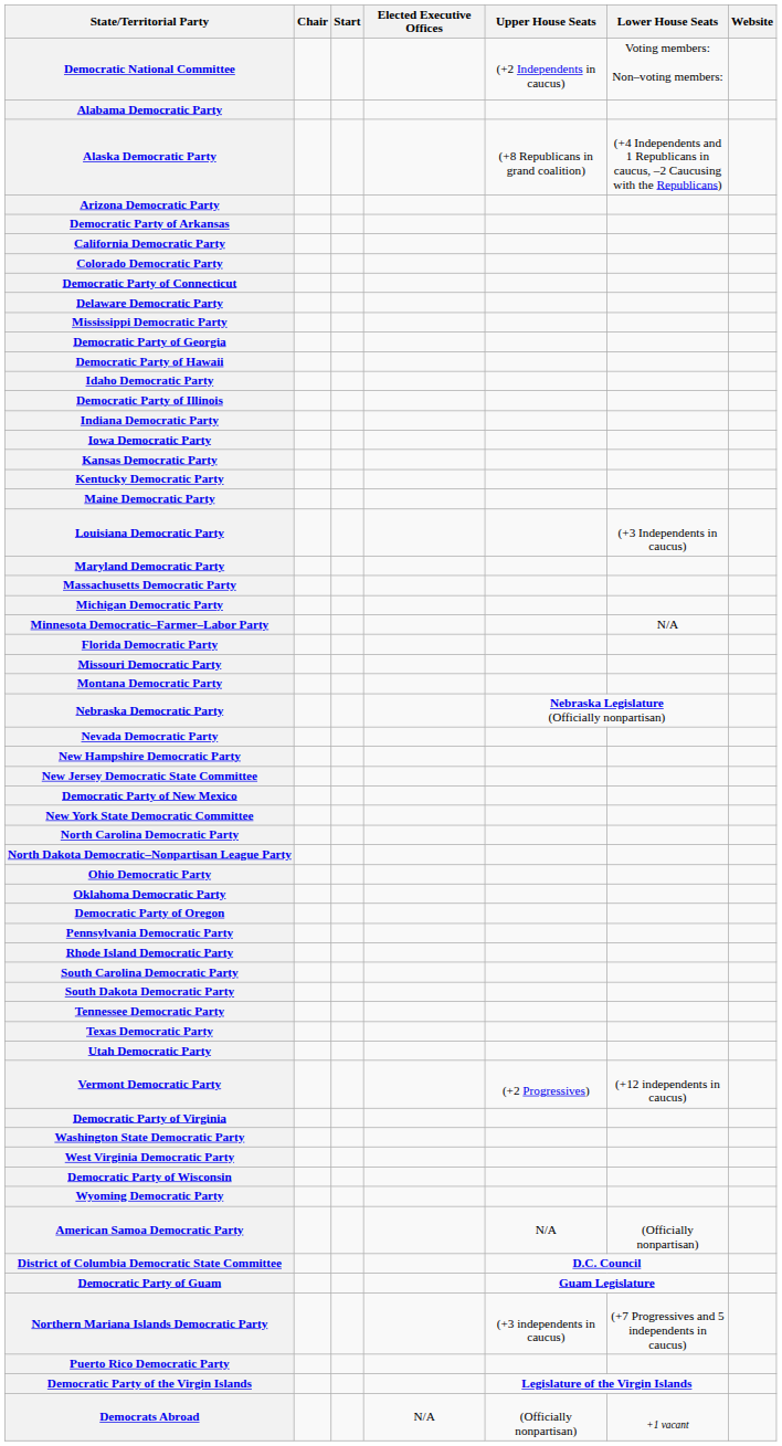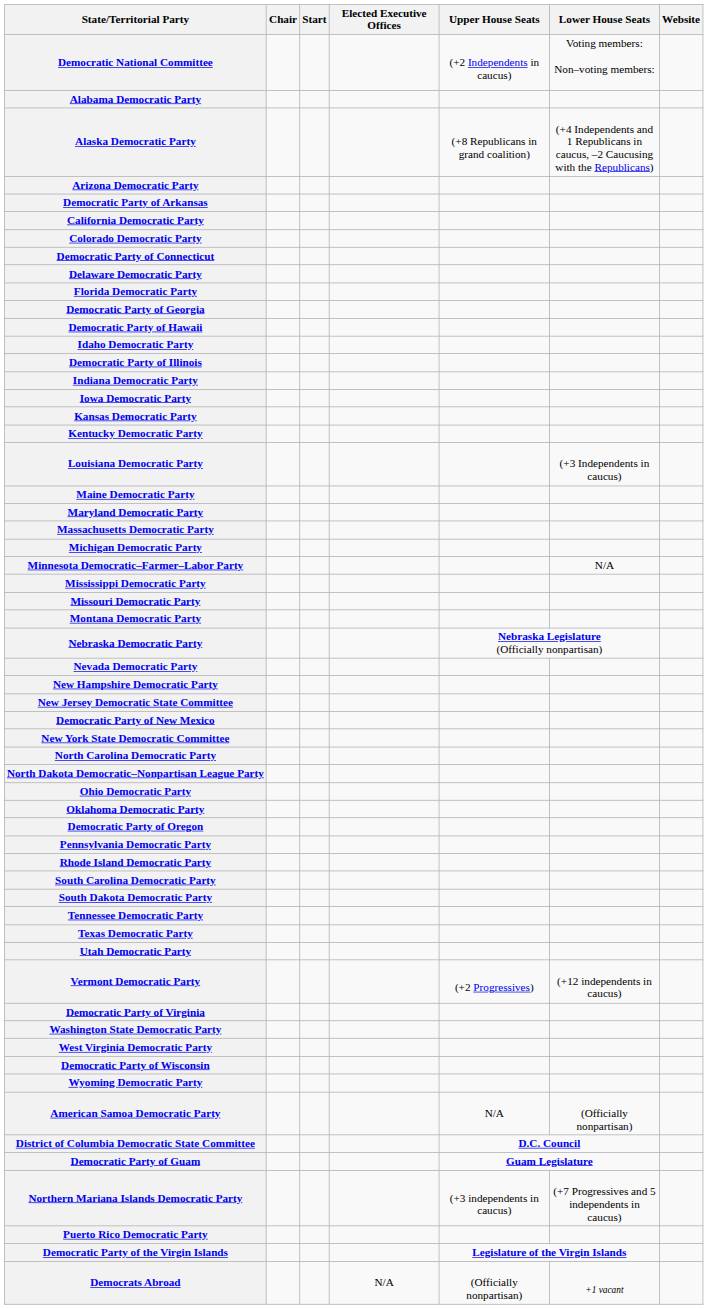rows swapped: Florida Democratic Party <-> Mississippi Democratic Party
rows swapped: Louisiana Democratic Party <-> Maine Democratic Party
